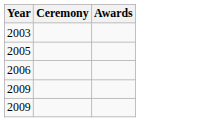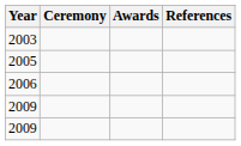+ column: References
